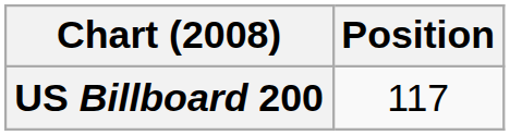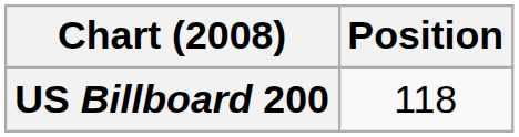US Billboard 200 | Position: 117 -> 118
